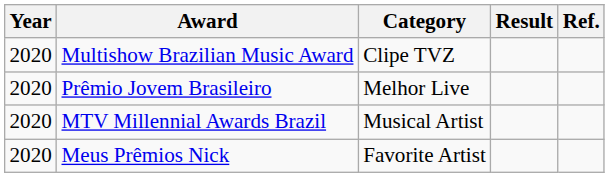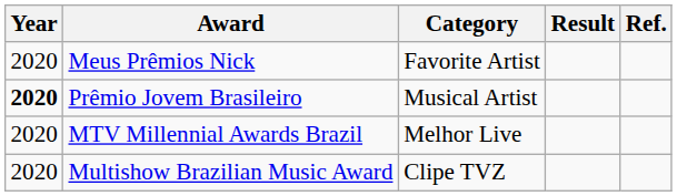rows swapped: Meus Prêmios Nick <-> Multishow Brazilian Music Award
Prêmio Jovem Brasileiro | Year: normal -> bold
Prêmio Jovem Brasileiro | Category: Melhor Live -> Musical Artist
MTV Millennial Awards Brazil | Category: Musical Artist -> Melhor Live
